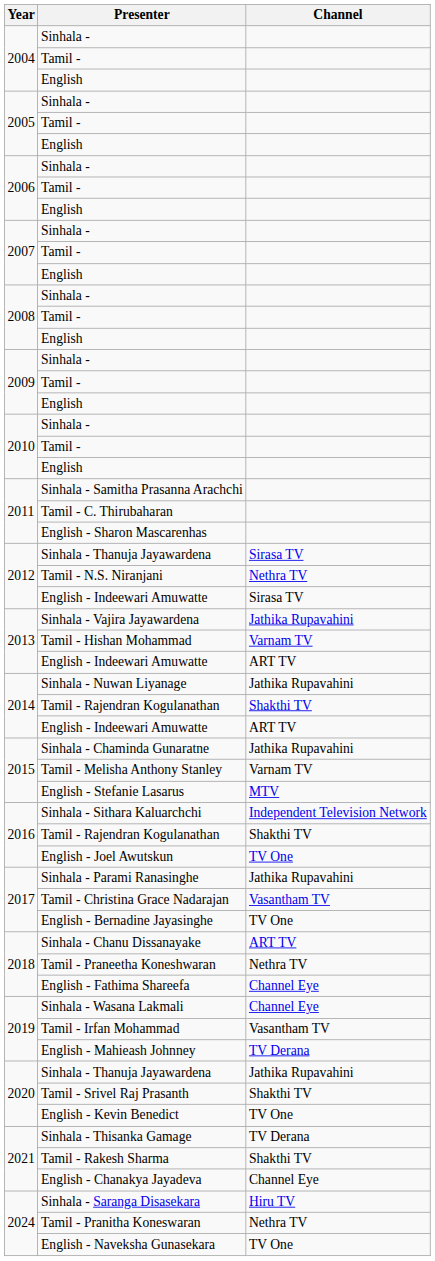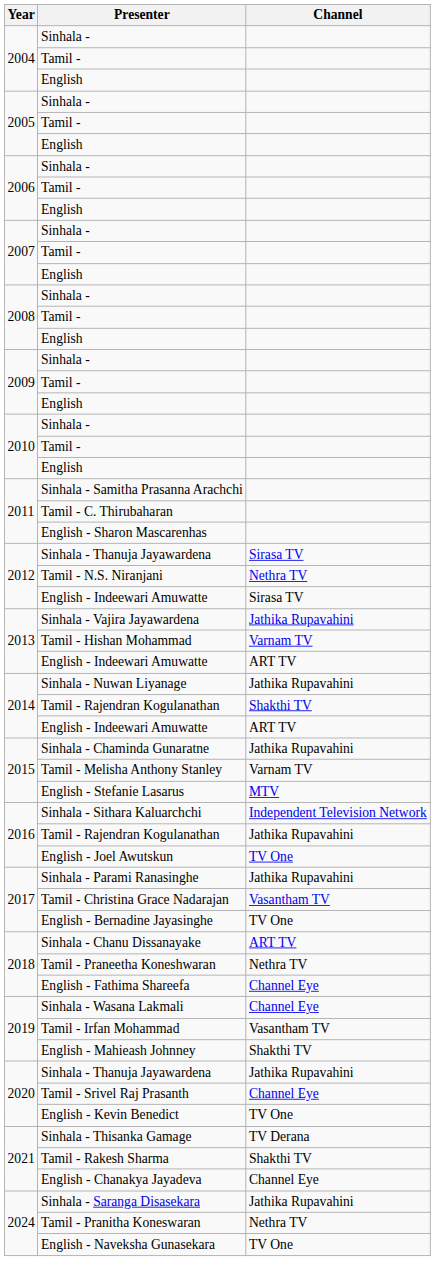2016 / Tamil - Rajendran Kogulanathan | Channel: Shakthi TV -> Jathika Rupavahini
English - Mahieash Johnney | Channel: TV Derana -> Shakthi TV
Tamil - Srivel Raj Prasanth | Channel: Shakthi TV -> Channel Eye
Sinhala - Saranga Disasekara | Channel: Hiru TV -> Jathika Rupavahini
